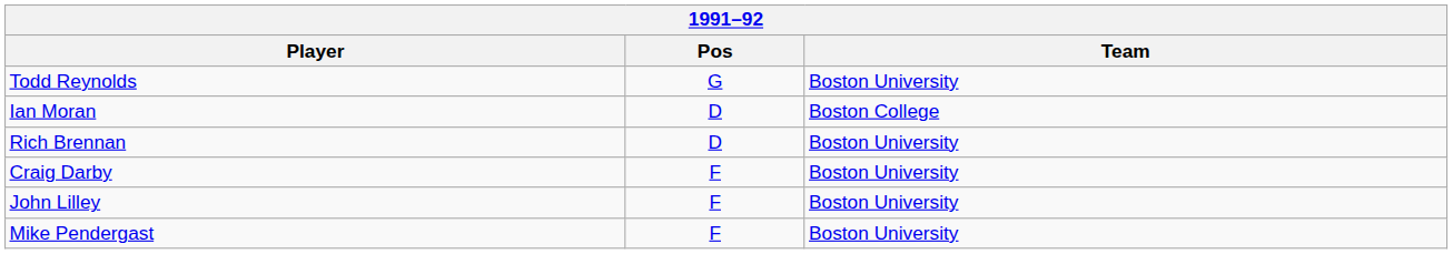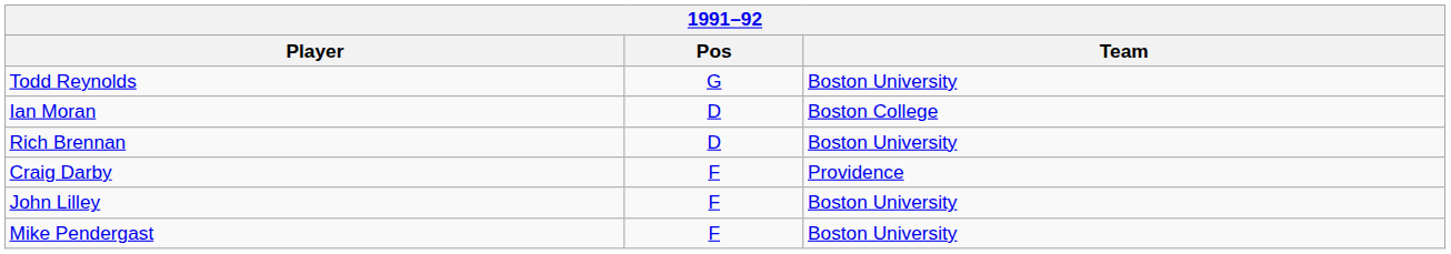Craig Darby | Team: Boston University -> Providence
